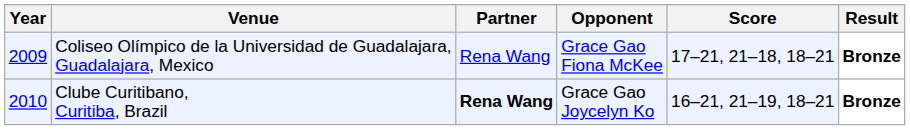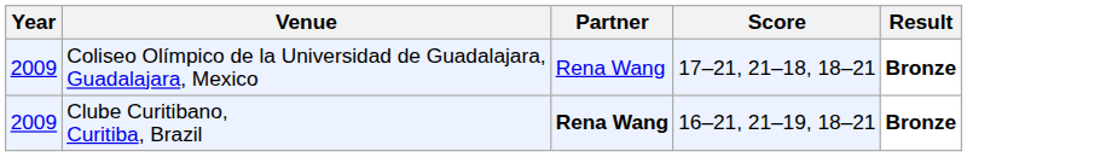- column: Opponent | Grace Gao Fiona McKee | Grace Gao Joycelyn Ko
Clube Curitibano, Curitiba, Brazil | Year: 2010 -> 2009
